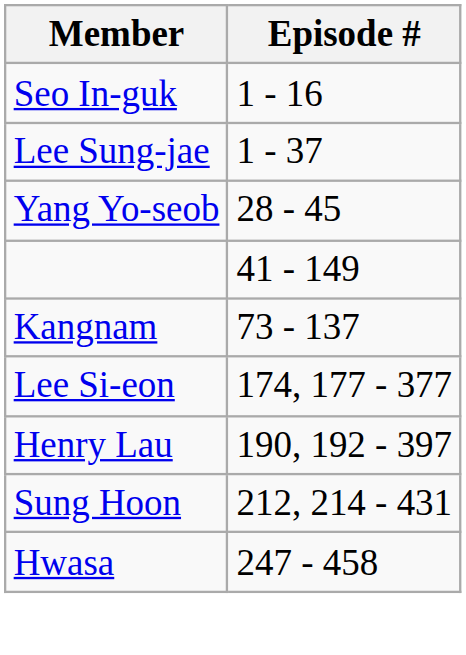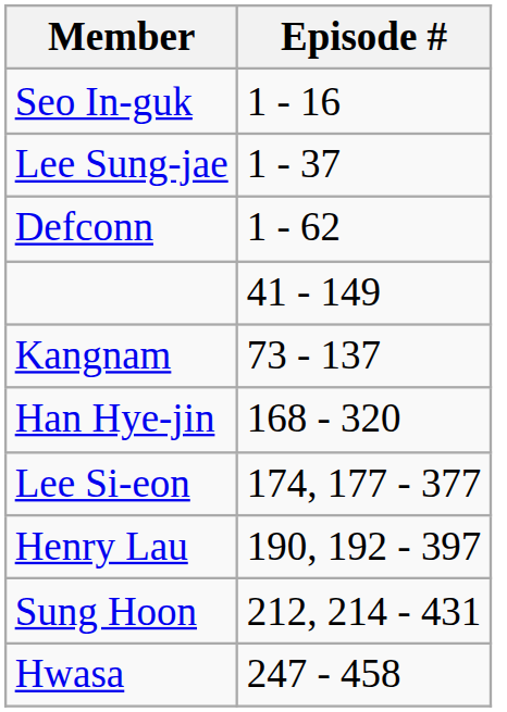+ row: Defconn | 1 - 62
- row: Yang Yo-seob | 28 - 45
+ row: Han Hye-jin | 168 - 320
